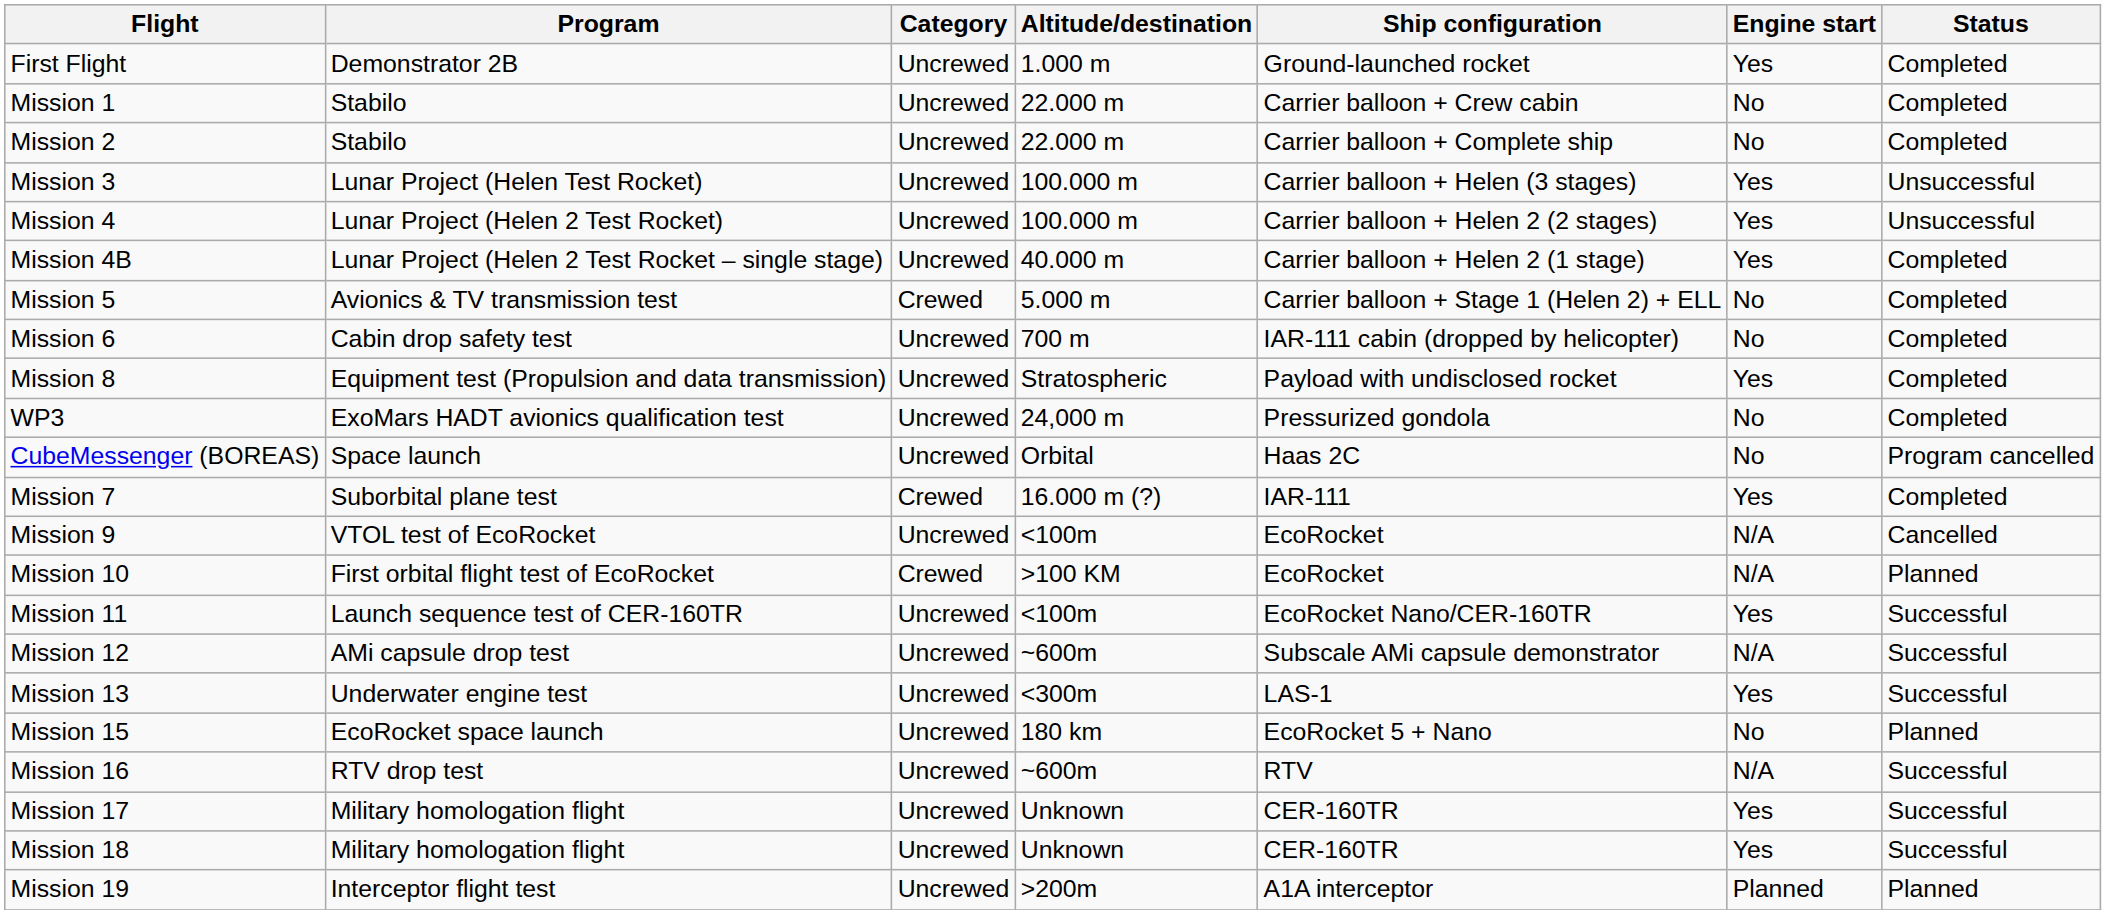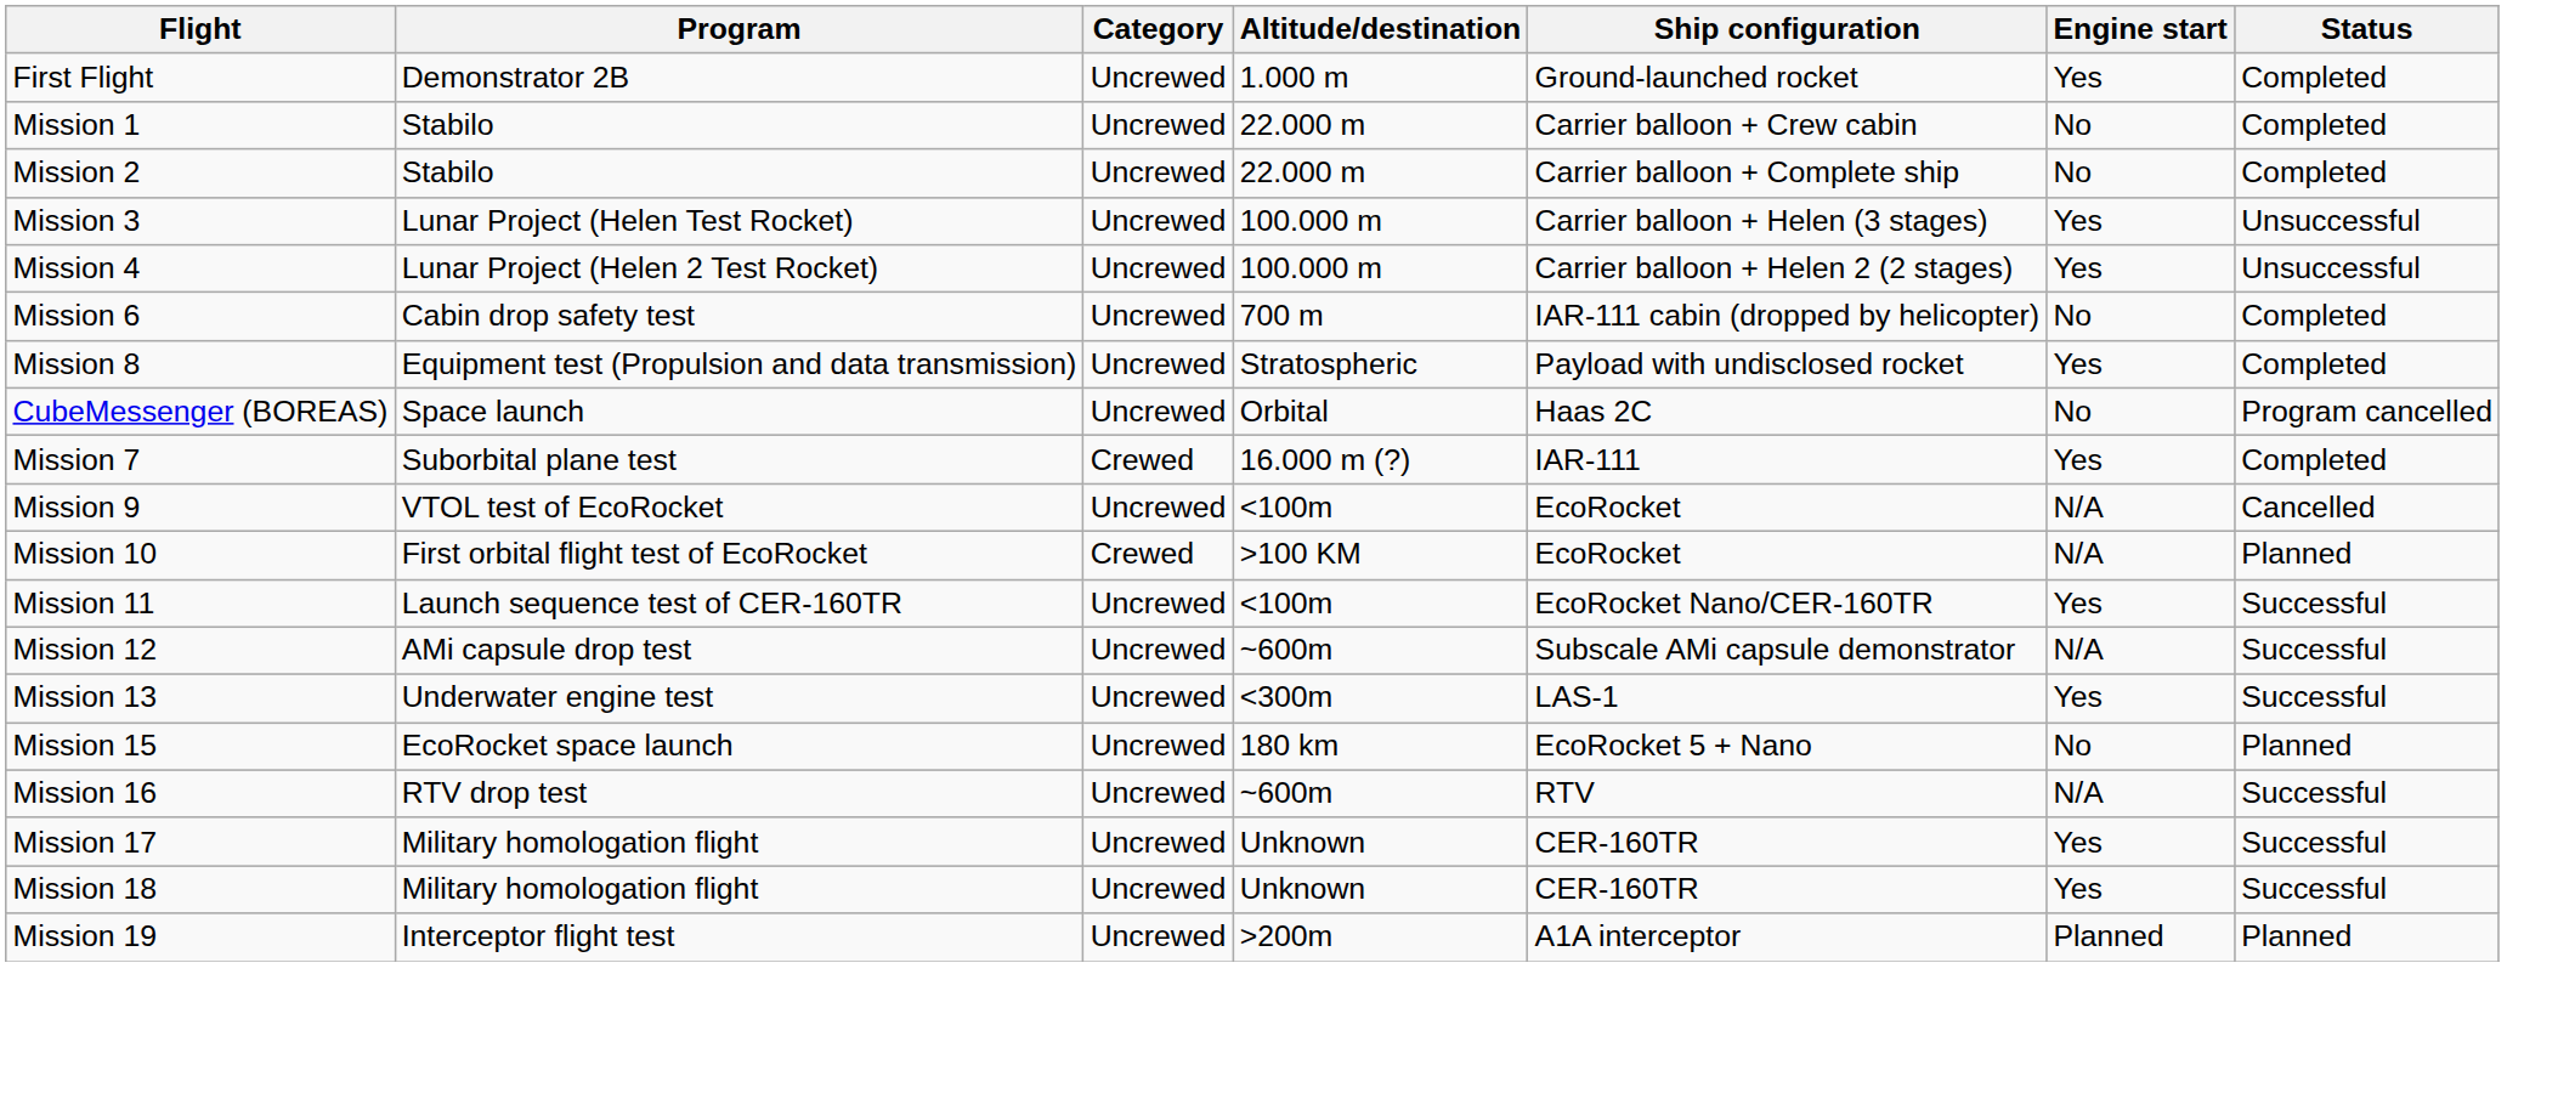- row: Mission 4B | Lunar Project (Helen 2 Test Rocket – single stage) | Uncrewed | 40.000 m | Carrier balloon + Helen 2 (1 stage) | Yes | Completed
- row: Mission 5 | Avionics & TV transmission test | Crewed | 5.000 m | Carrier balloon + Stage 1 (Helen 2) + ELL | No | Completed
- row: WP3 | ExoMars HADT avionics qualification test | Uncrewed | 24,000 m | Pressurized gondola | No | Completed
